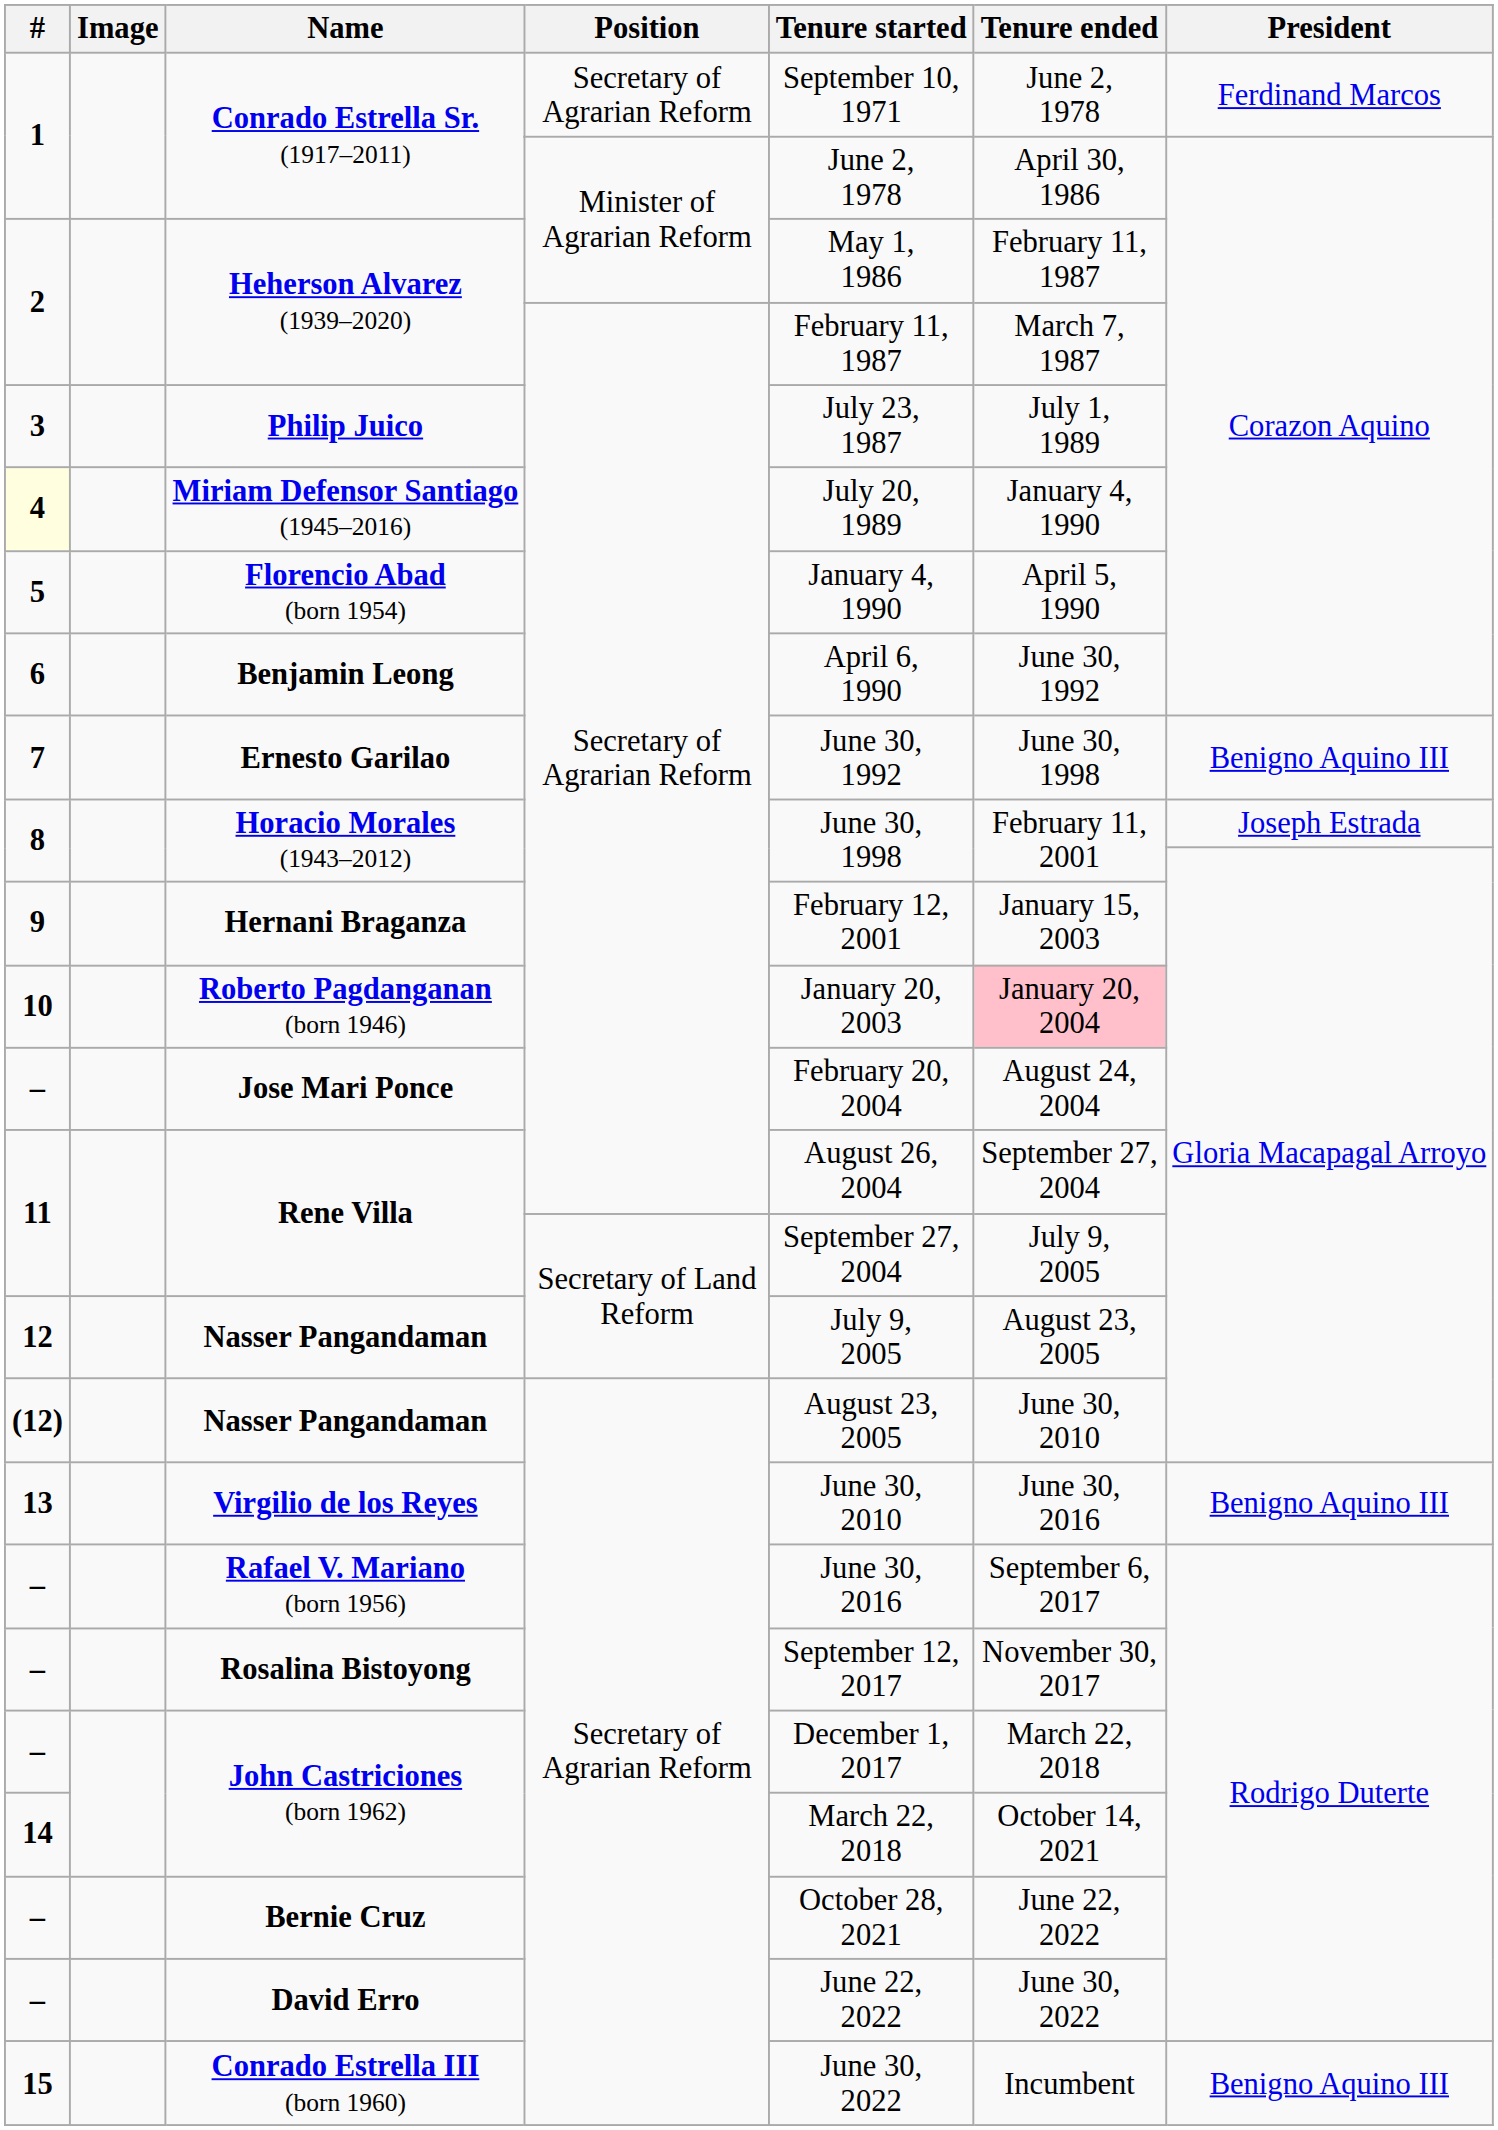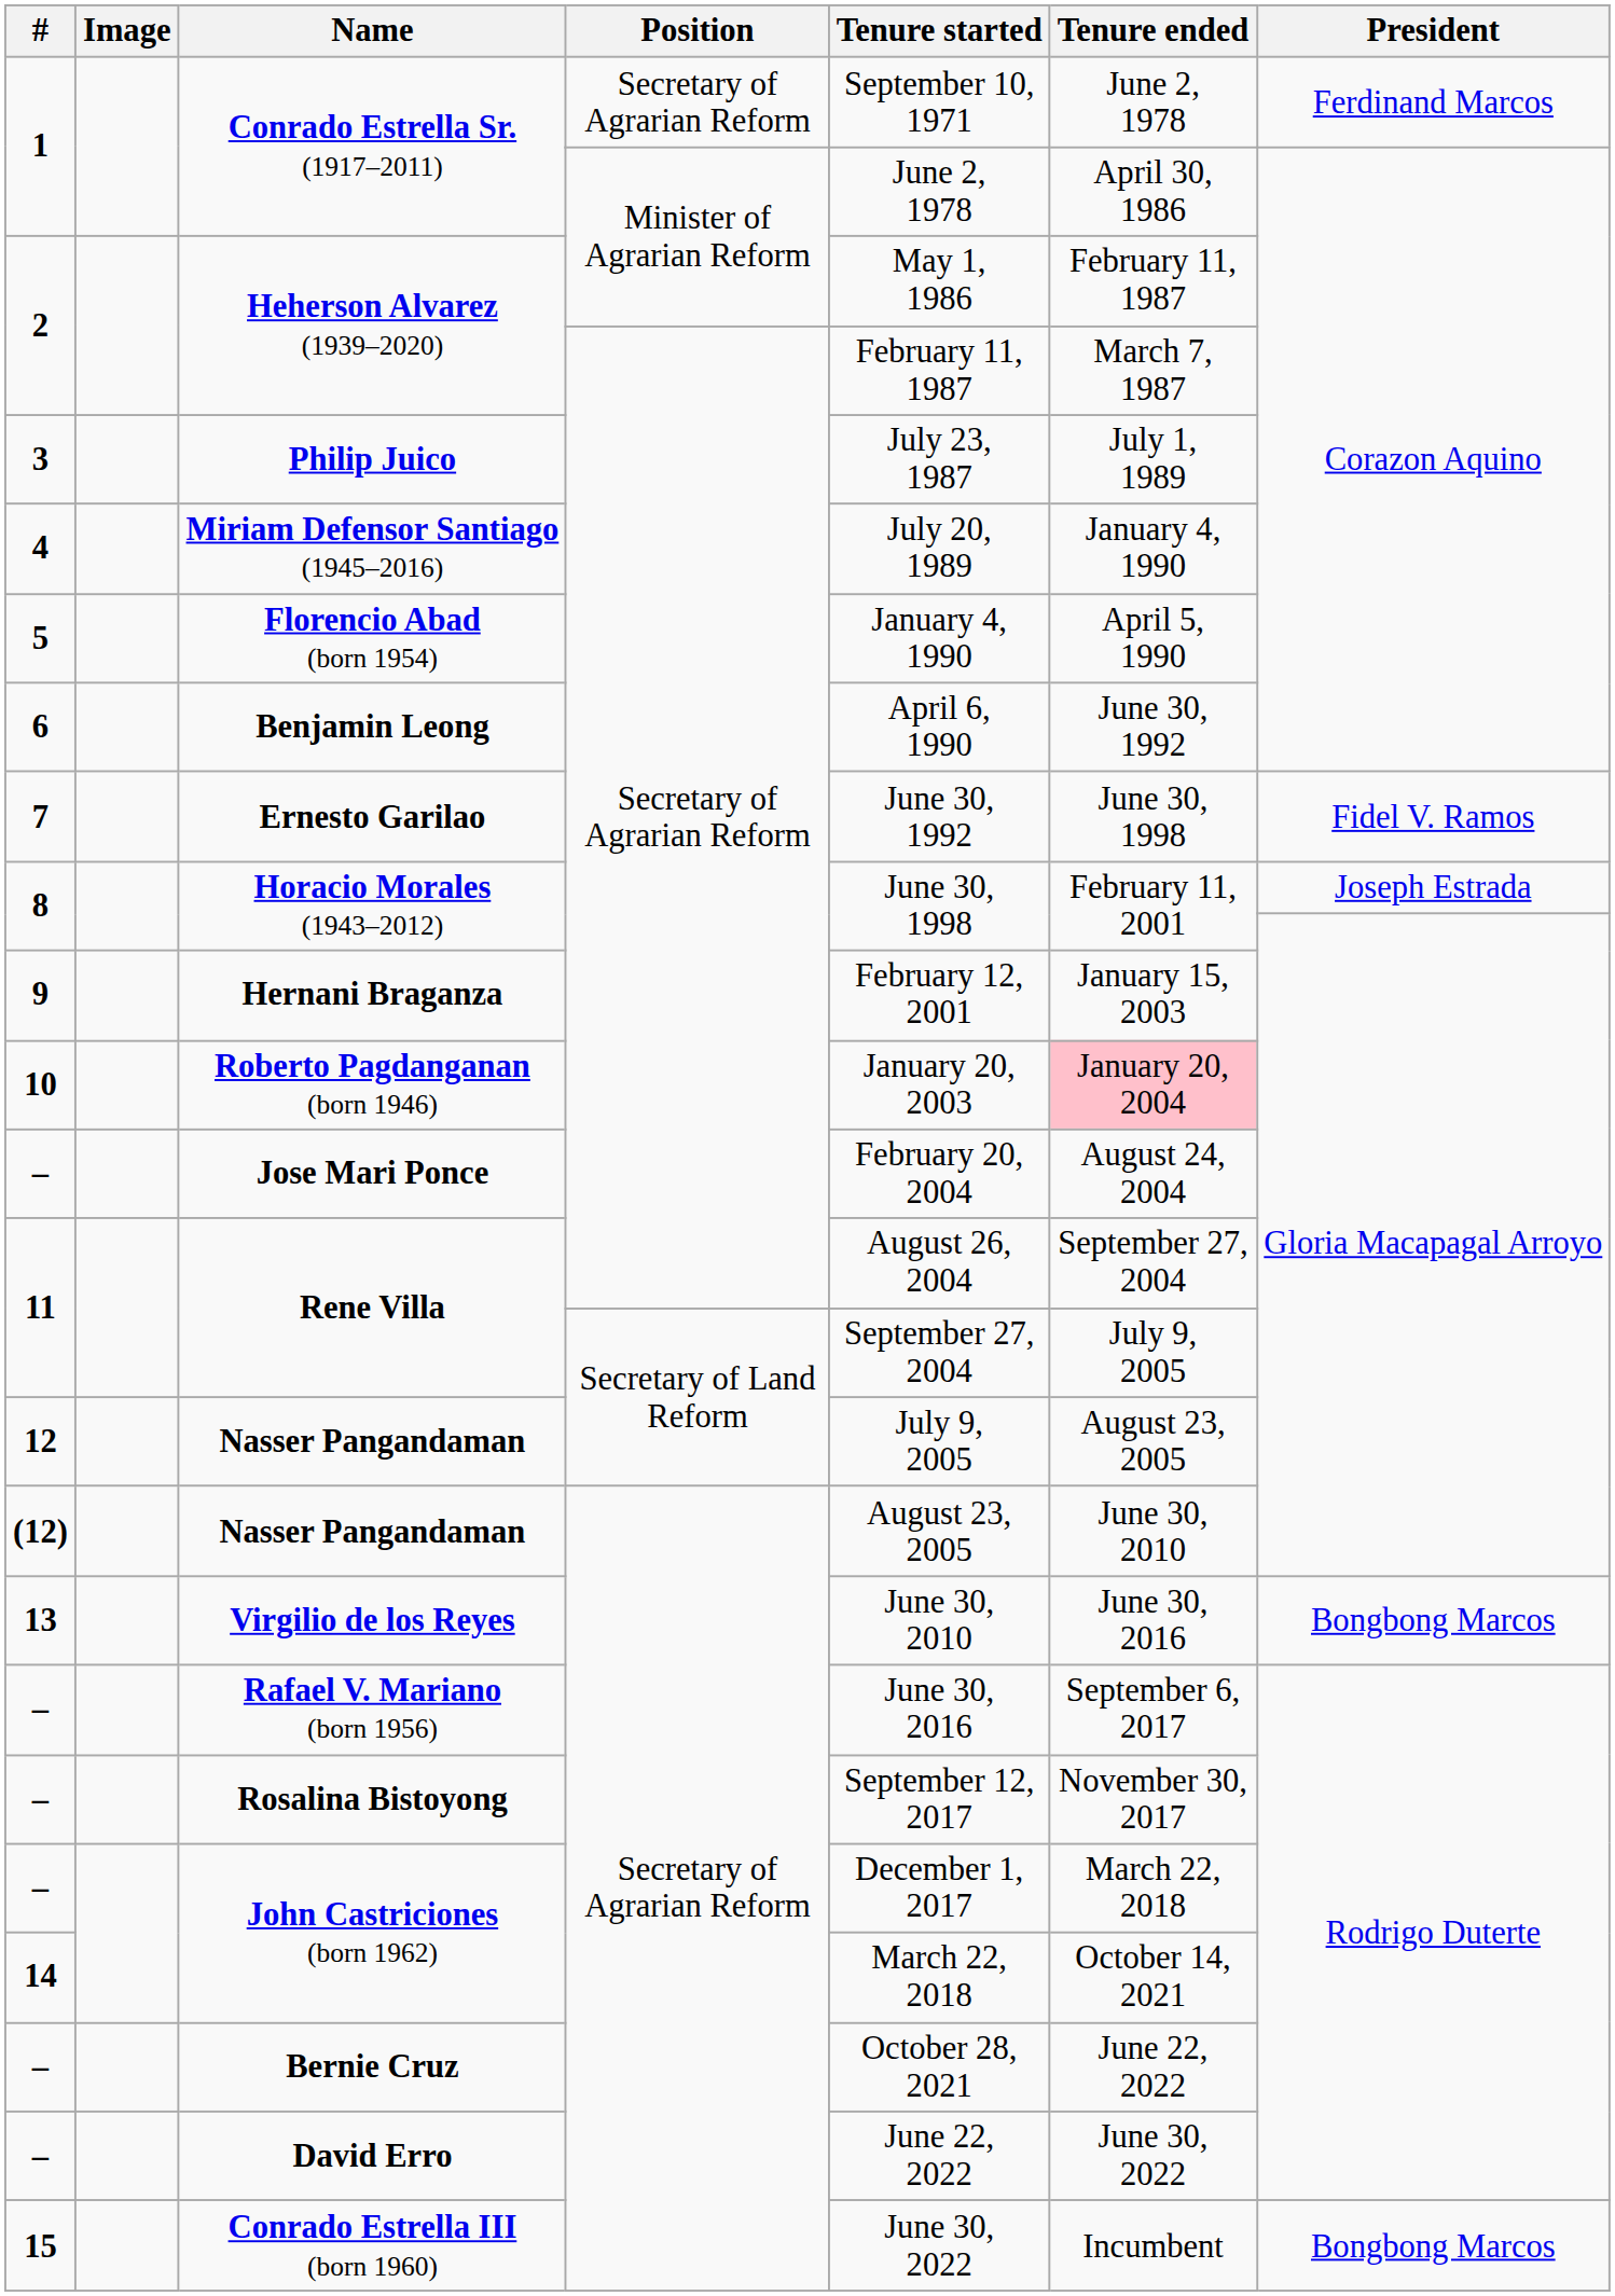Miriam Defensor Santiago (1945–2016) | #: lightyellow background -> no background
Ernesto Garilao | President: Benigno Aquino III -> Fidel V. Ramos
Virgilio de los Reyes | President: Benigno Aquino III -> Bongbong Marcos
Conrado Estrella III (born 1960) | President: Benigno Aquino III -> Bongbong Marcos
